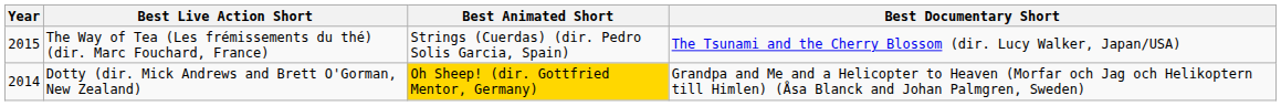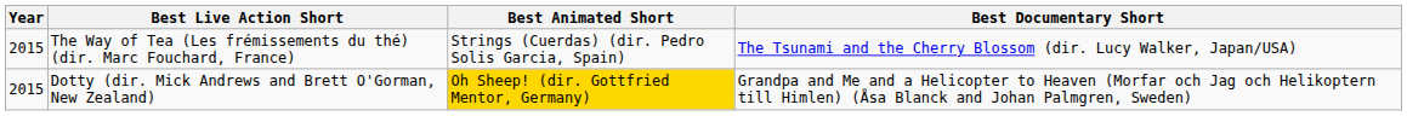Dotty (dir. Mick Andrews and Brett O'Gorman, New Zealand) | Year: 2014 -> 2015
